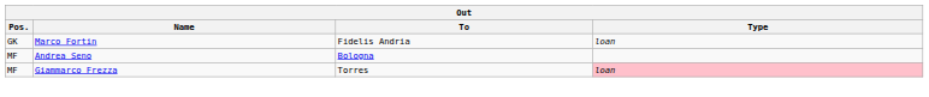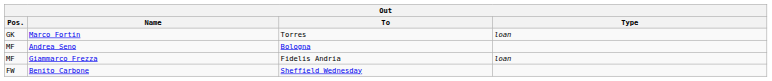Marco Fortin | To: Fidelis Andria -> Torres
Giammarco Frezza | To: Torres -> Fidelis Andria
Giammarco Frezza | Type: pink background -> no background
+ row: FW | Benito Carbone | Sheffield Wednesday
